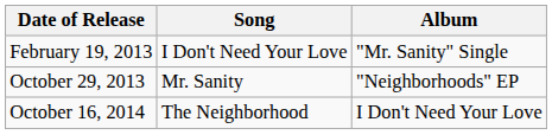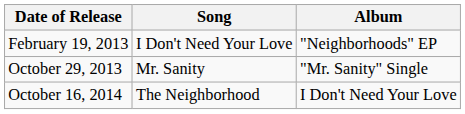February 19, 2013 | Album: "Mr. Sanity" Single -> "Neighborhoods" EP
October 29, 2013 | Album: "Neighborhoods" EP -> "Mr. Sanity" Single
